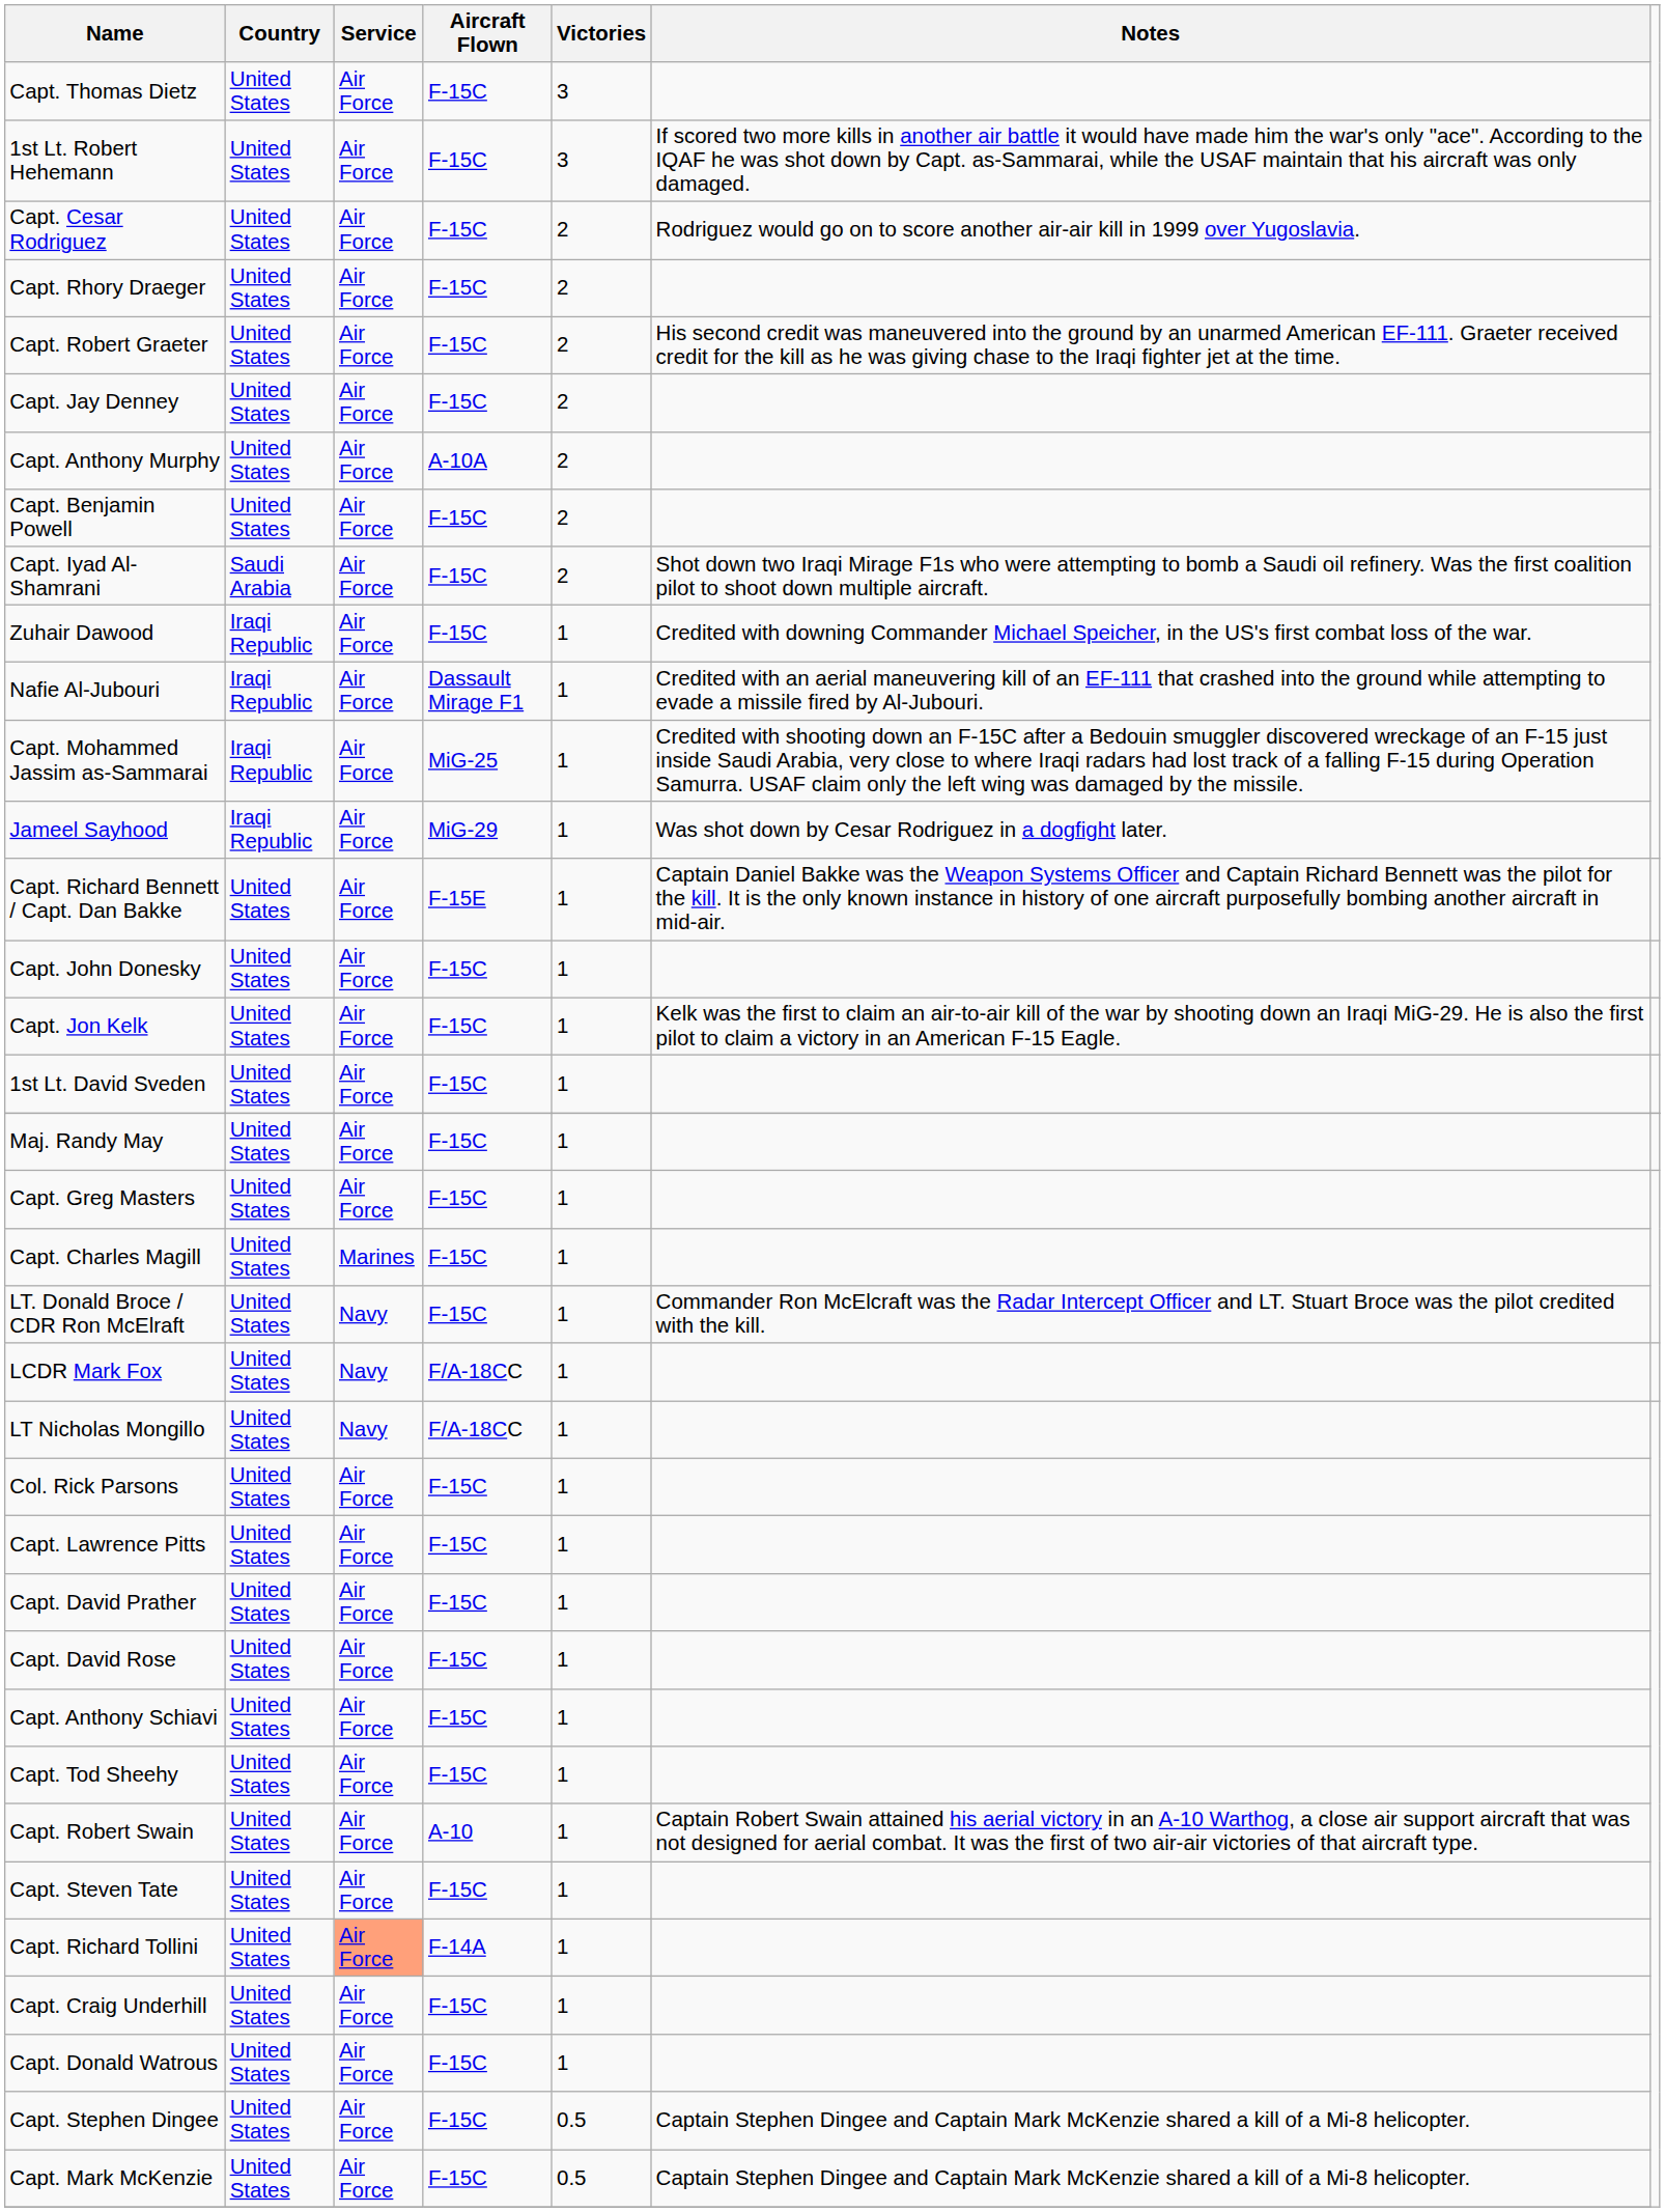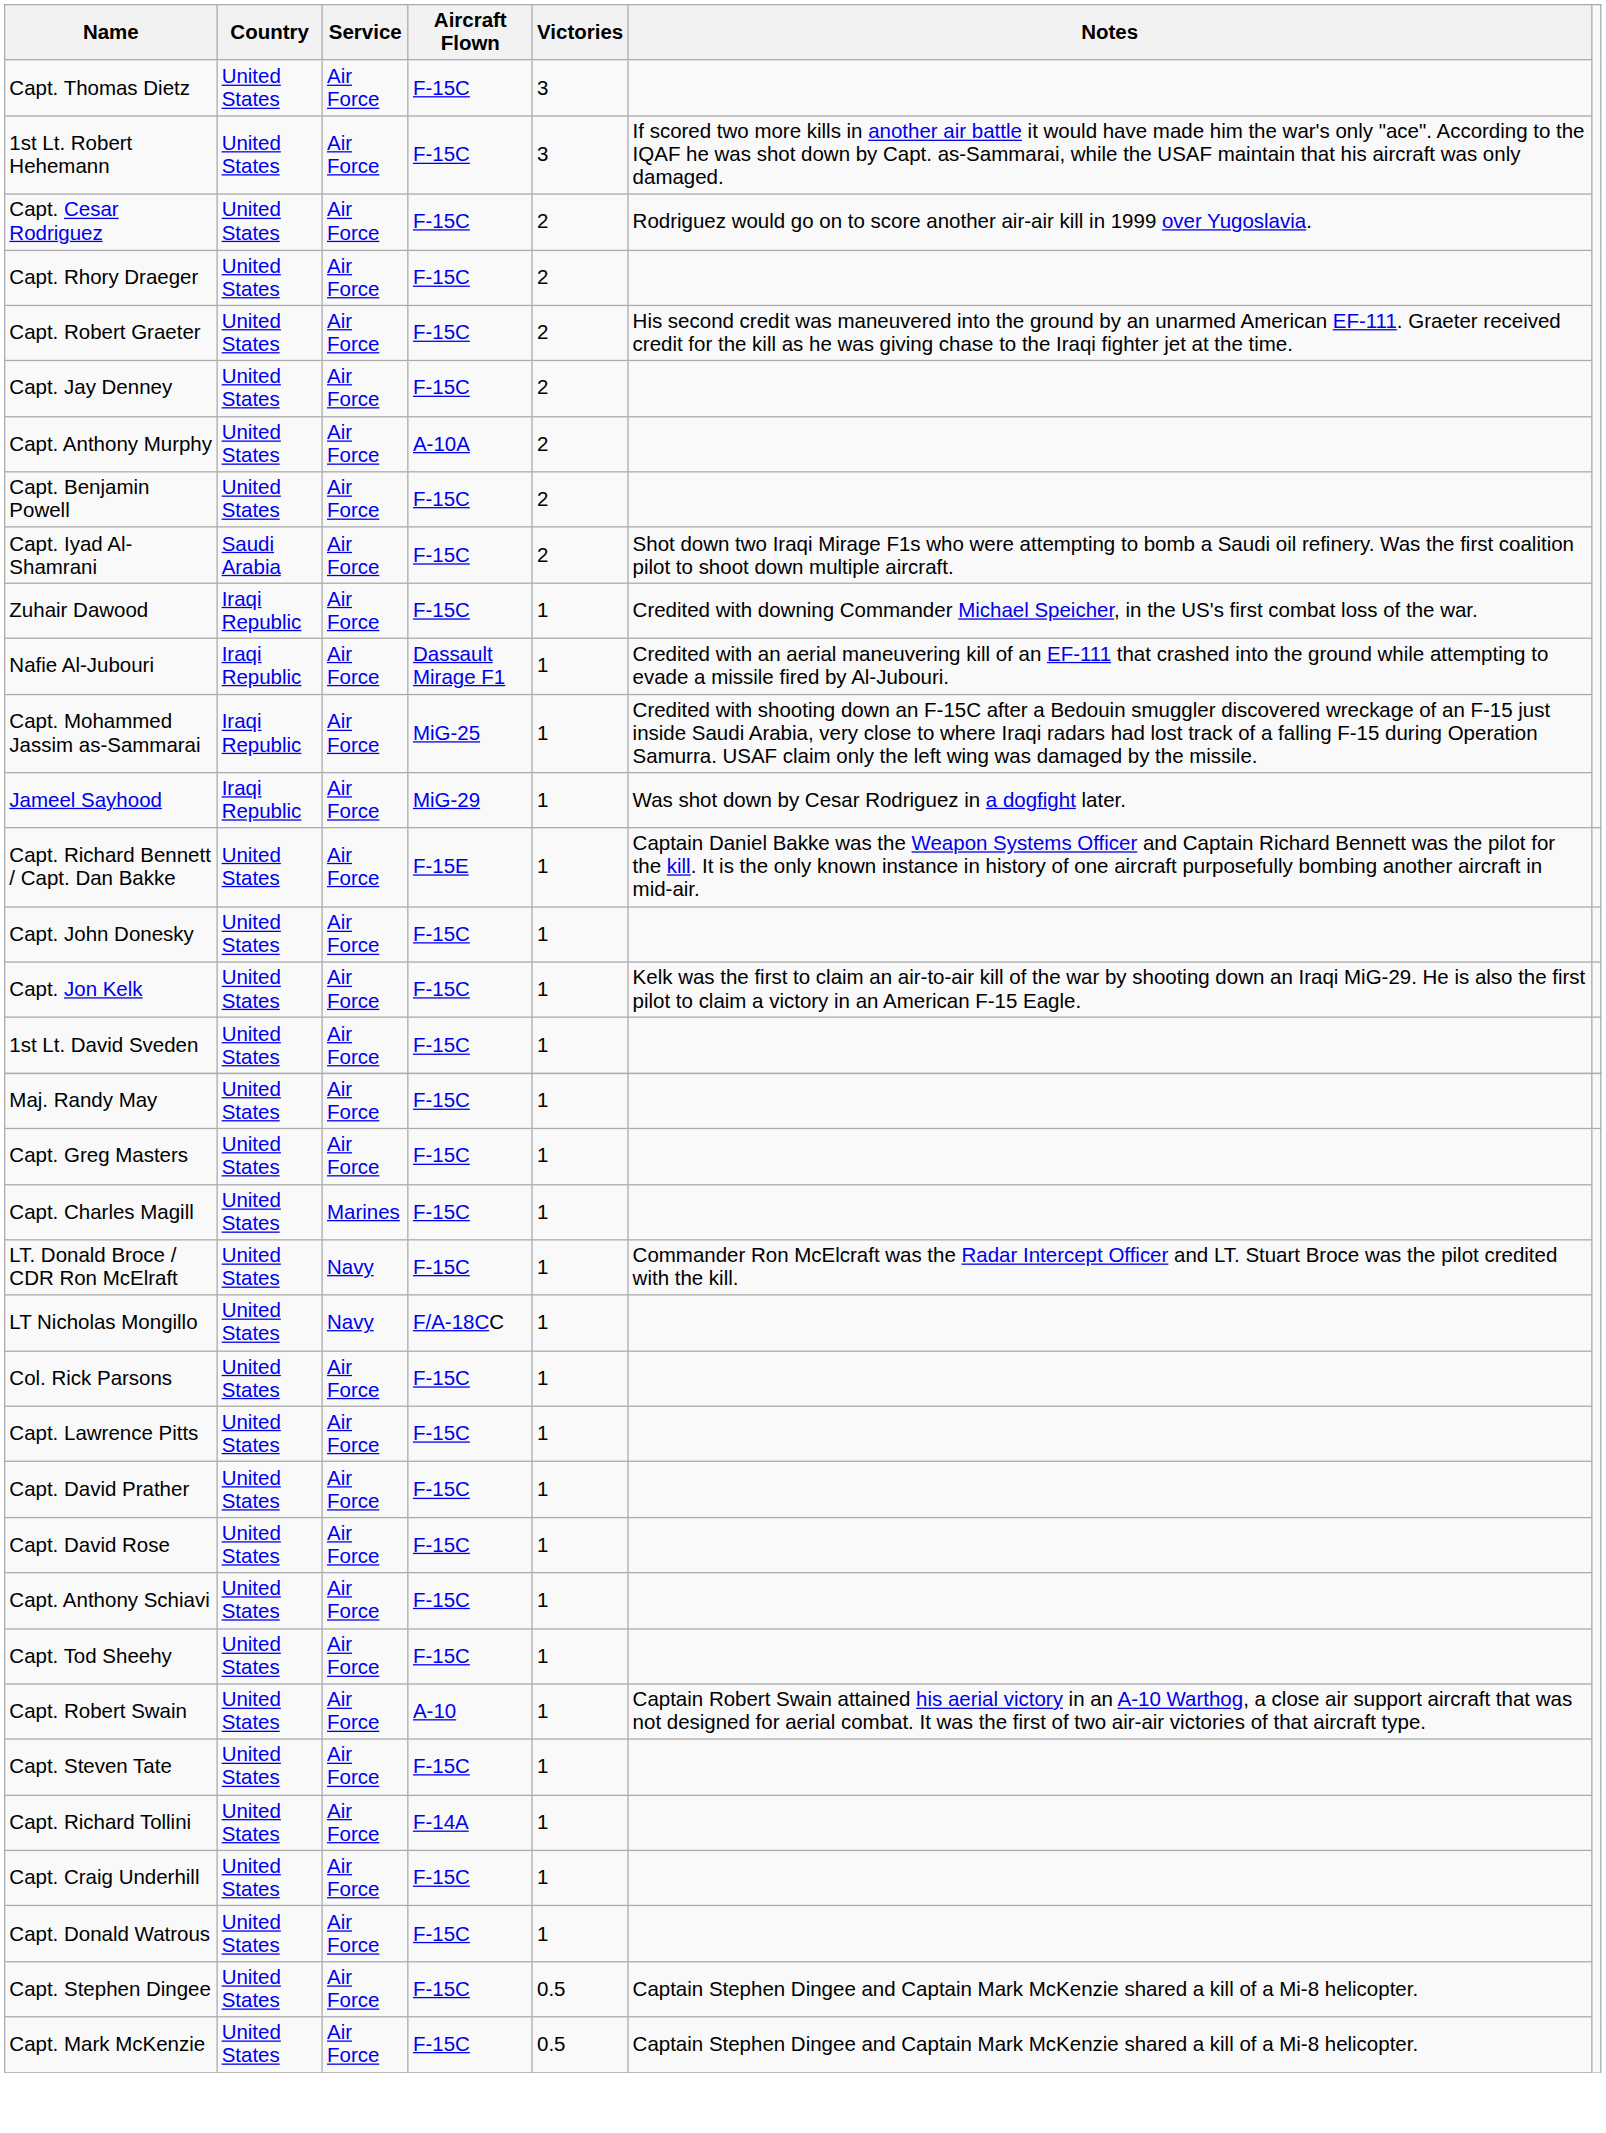- row: LCDR Mark Fox | United States | Navy | F/A-18CC | 1
Capt. Richard Tollini | Service: lightsalmon background -> no background
